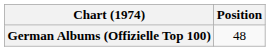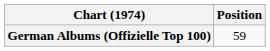German Albums (Offizielle Top 100) | Position: 48 -> 59
